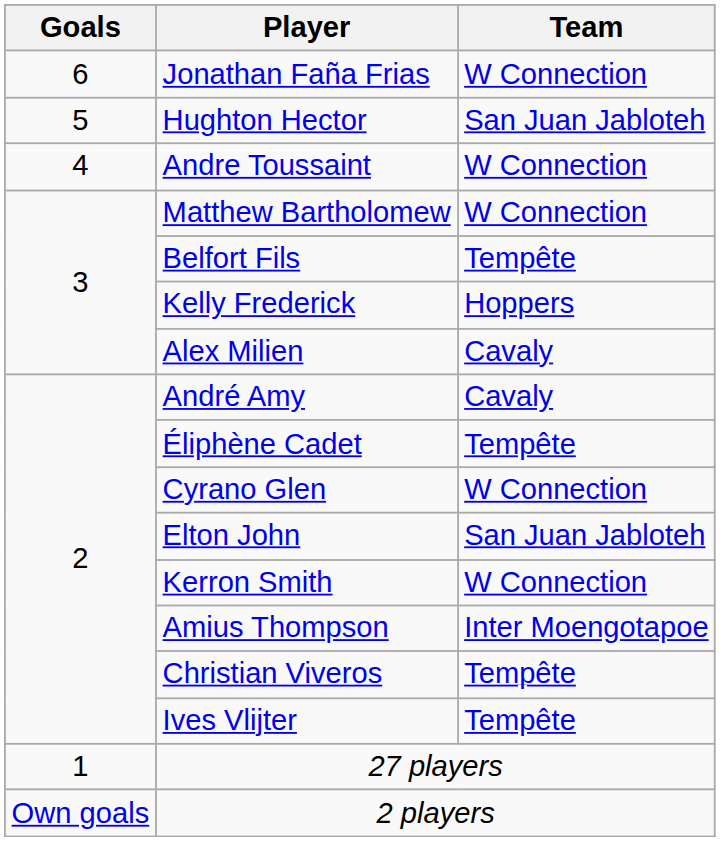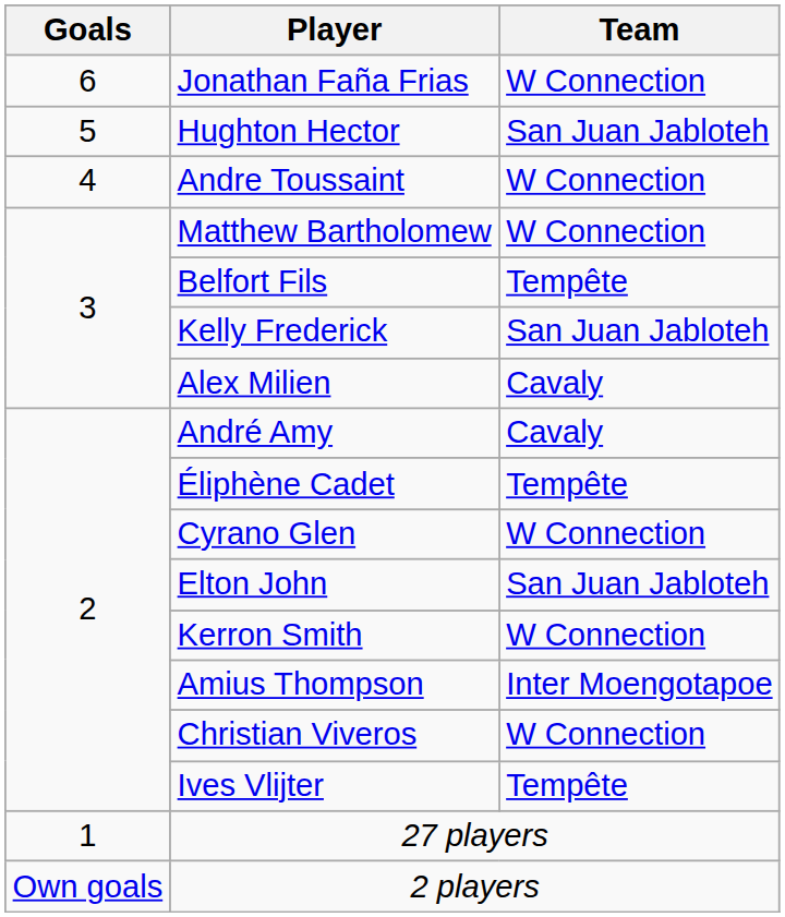Kelly Frederick | Team: Hoppers -> San Juan Jabloteh
Christian Viveros | Team: Tempête -> W Connection
